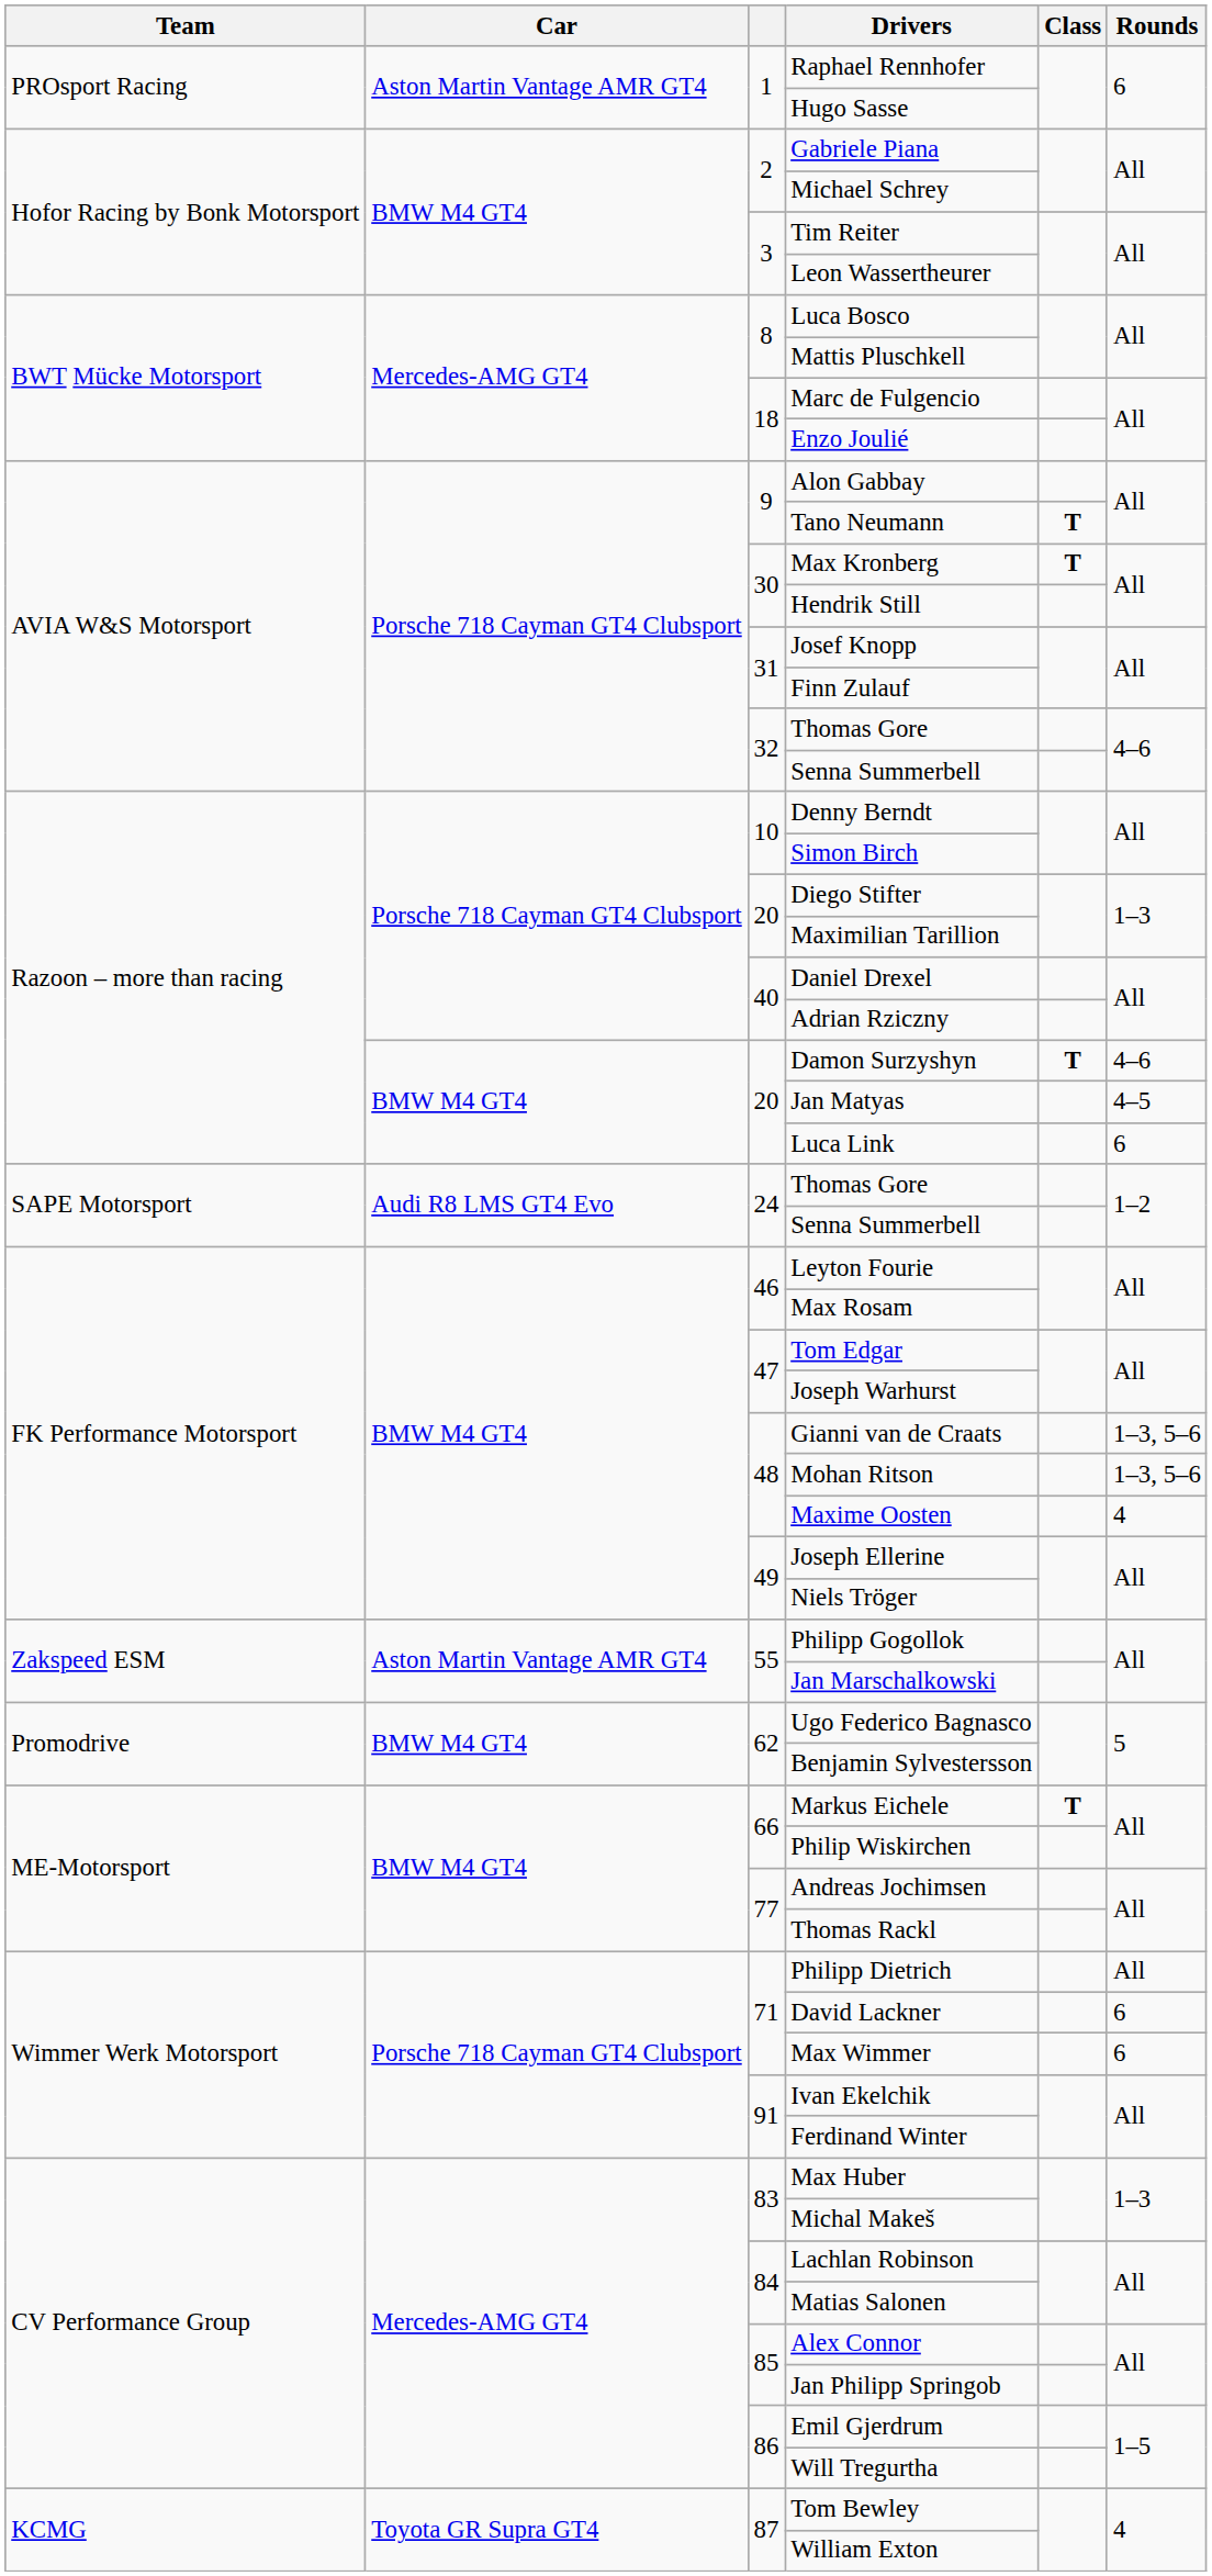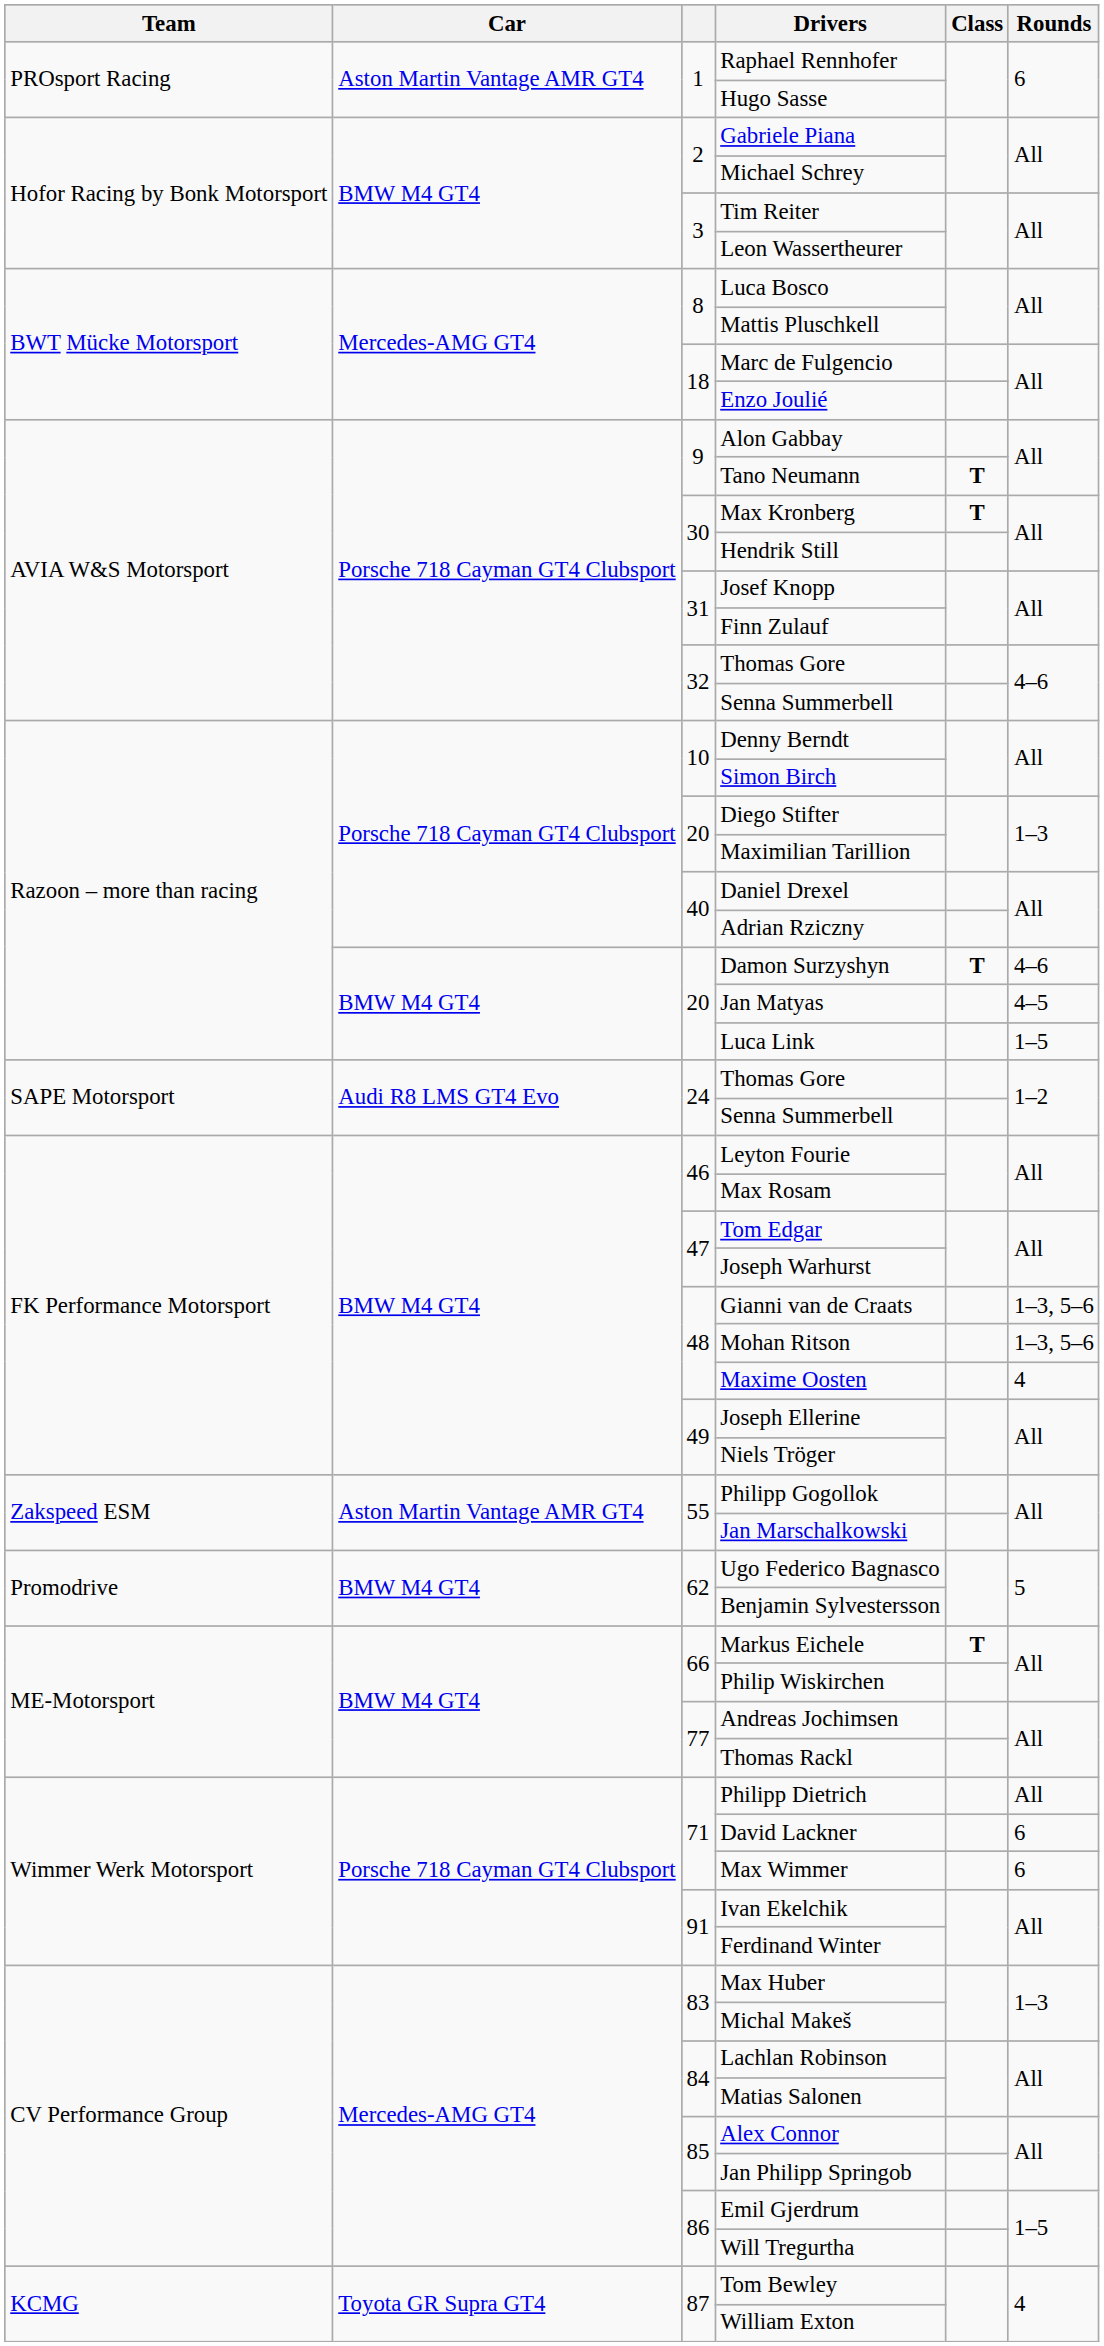Luca Link | Rounds: 6 -> 1–5
